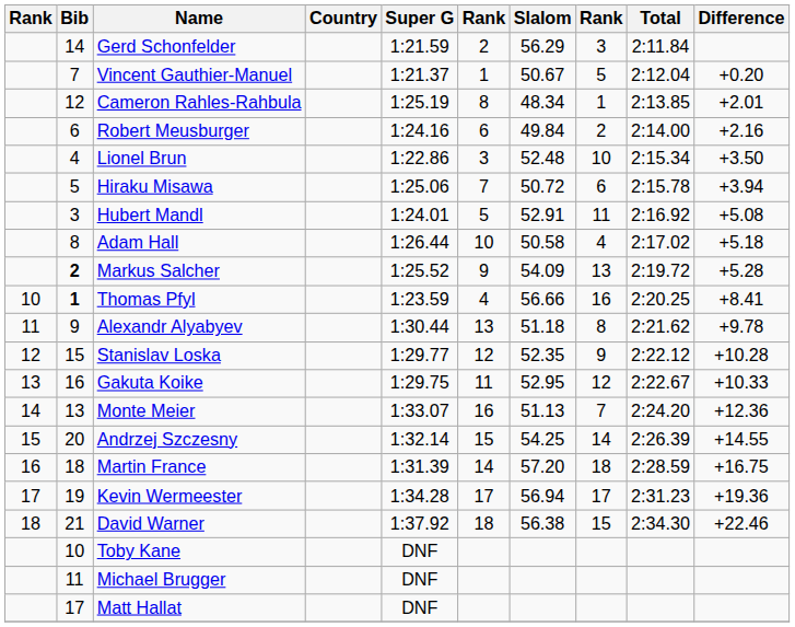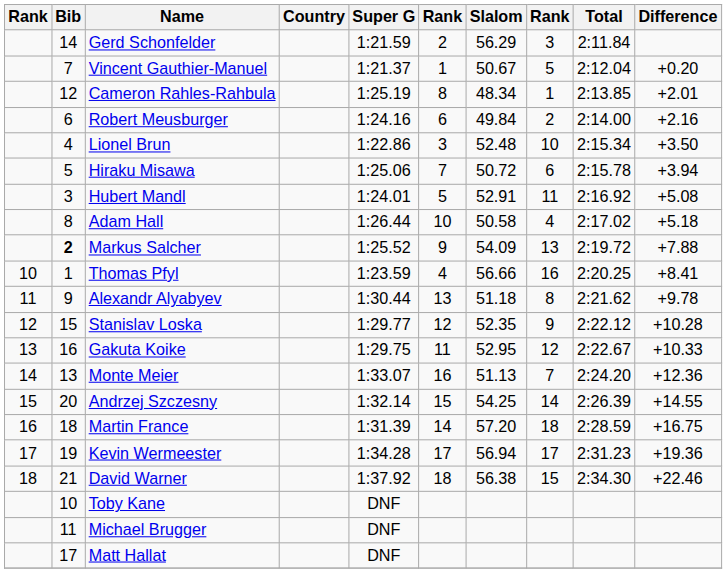Markus Salcher | Difference: +5.28 -> +7.88
Thomas Pfyl | Bib: bold -> normal
